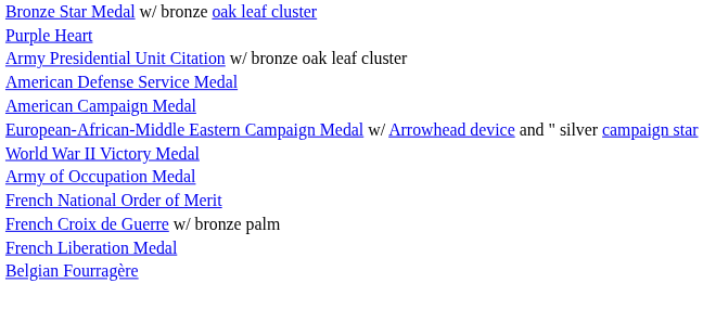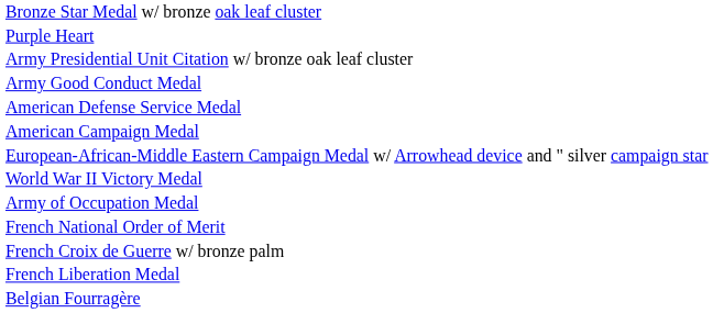+ row: Army Good Conduct Medal
